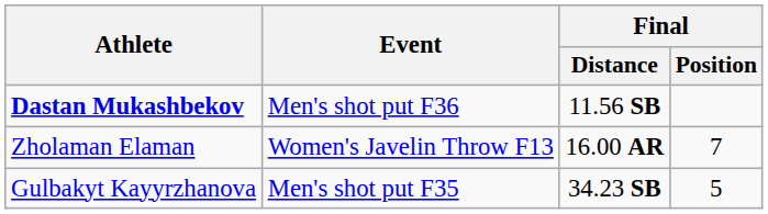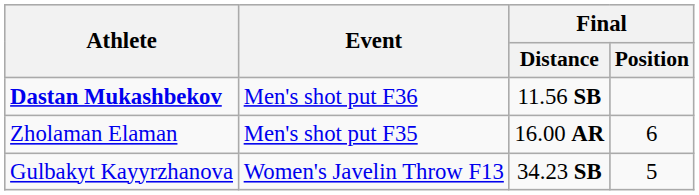Zholaman Elaman | Event: Women's Javelin Throw F13 -> Men's shot put F35
Zholaman Elaman | Final / Position: 7 -> 6
Gulbakyt Kayyrzhanova | Event: Men's shot put F35 -> Women's Javelin Throw F13
